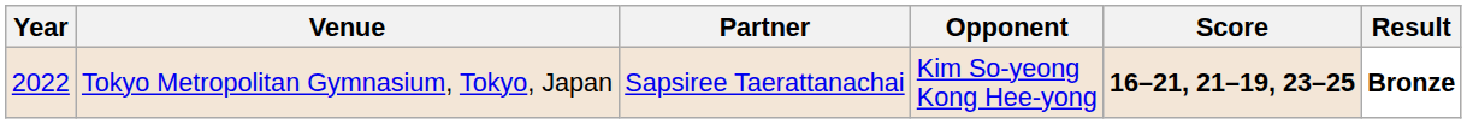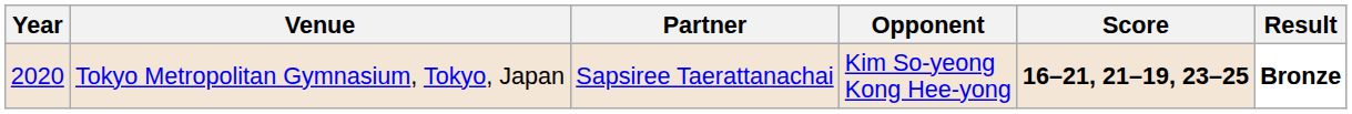Tokyo Metropolitan Gymnasium, Tokyo, Japan | Year: 2022 -> 2020
